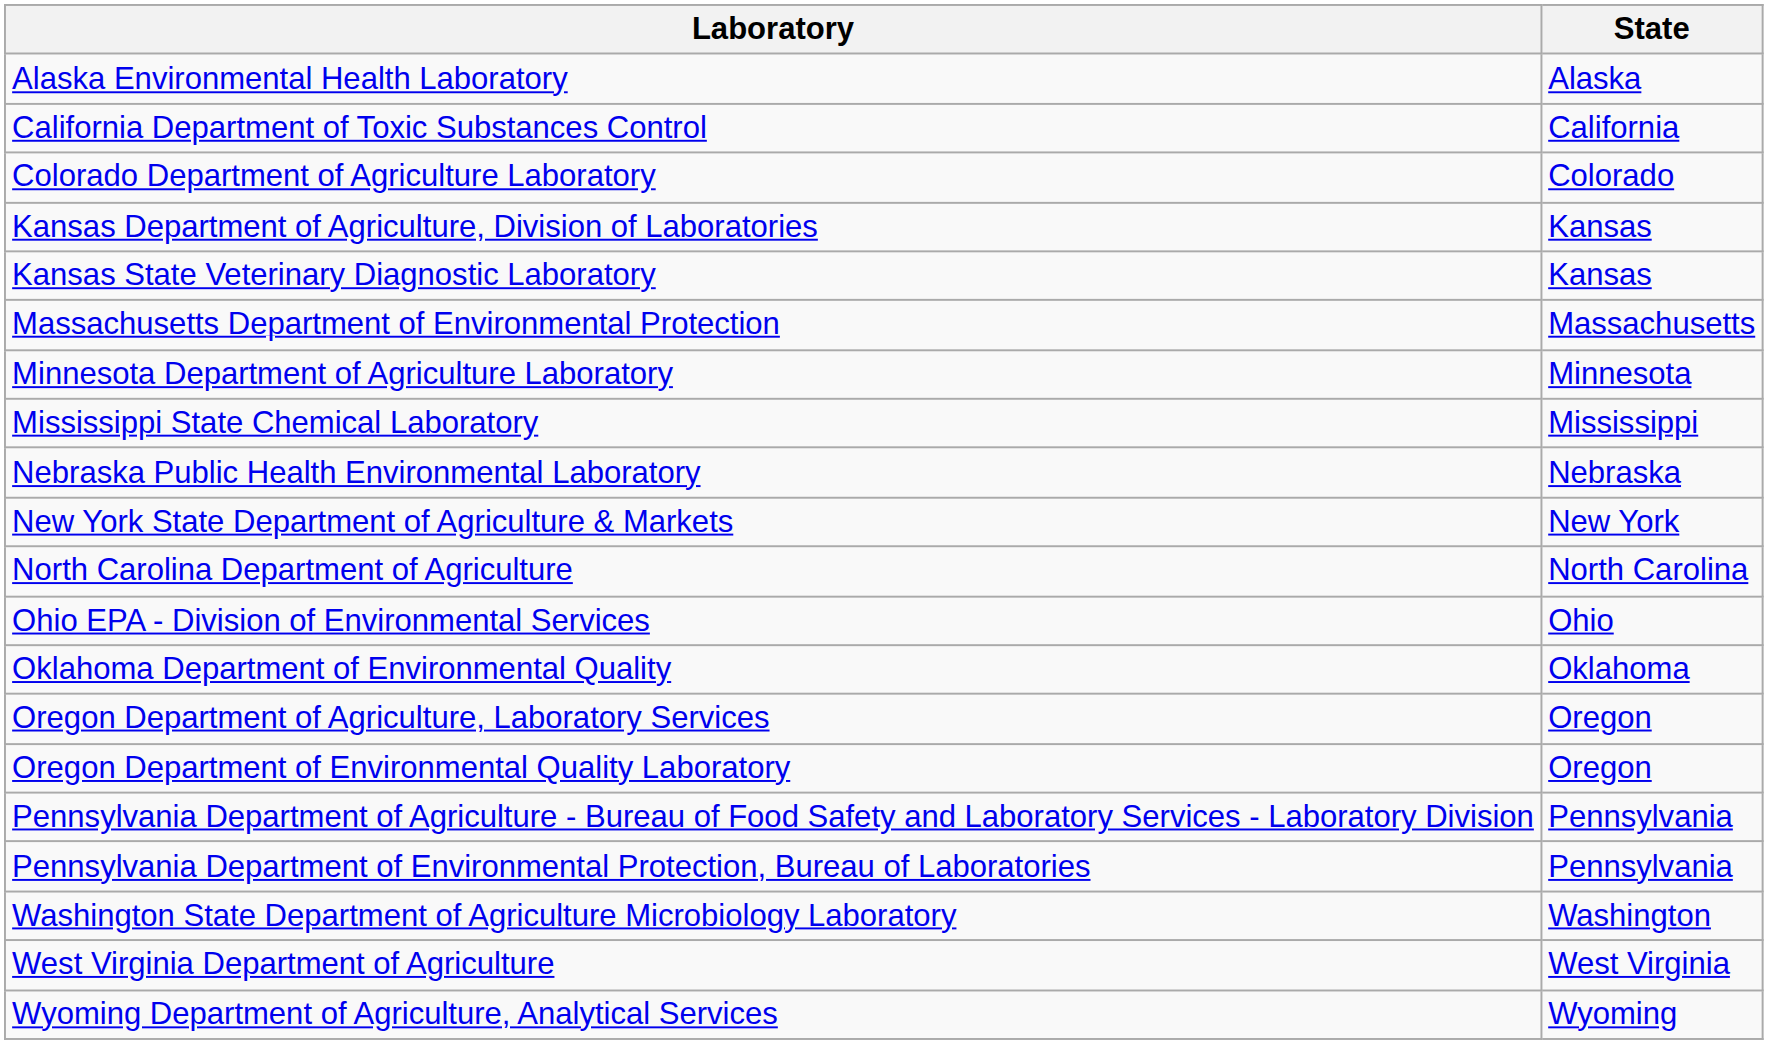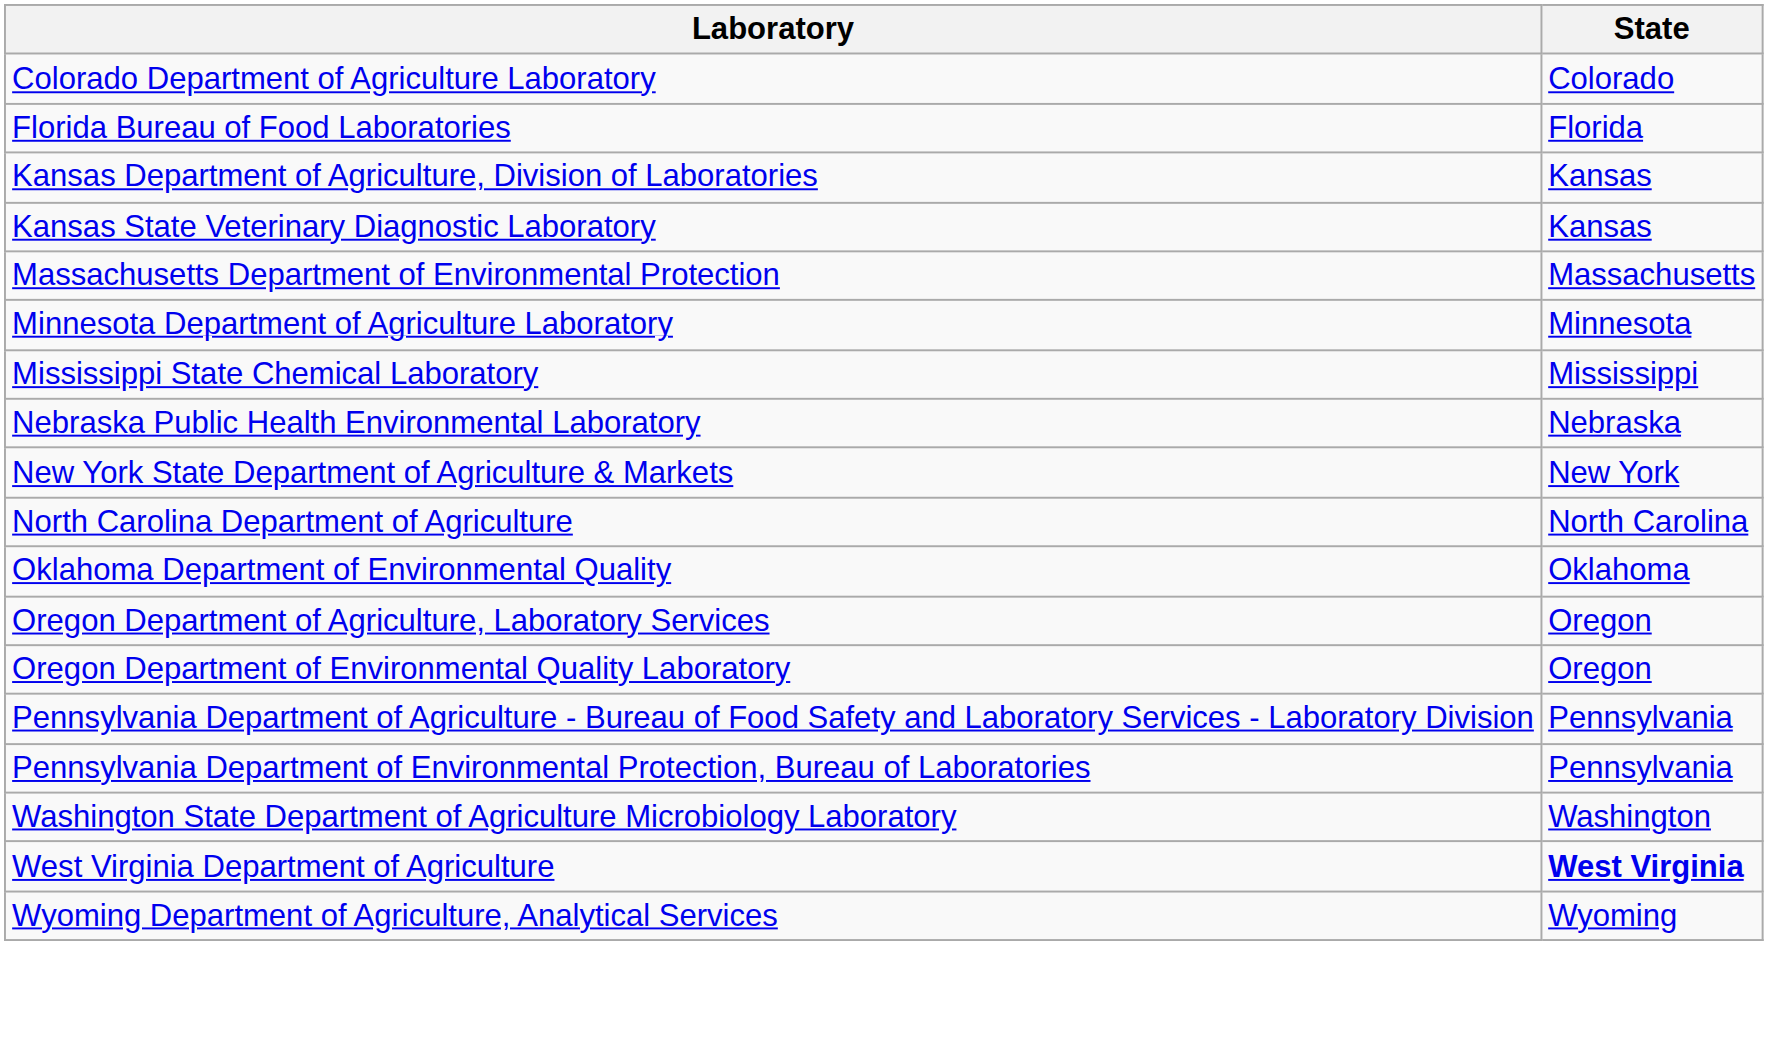- row: Alaska Environmental Health Laboratory | Alaska
- row: California Department of Toxic Substances Control | California
+ row: Florida Bureau of Food Laboratories | Florida
- row: Ohio EPA - Division of Environmental Services | Ohio
West Virginia Department of Agriculture | State: normal -> bold
